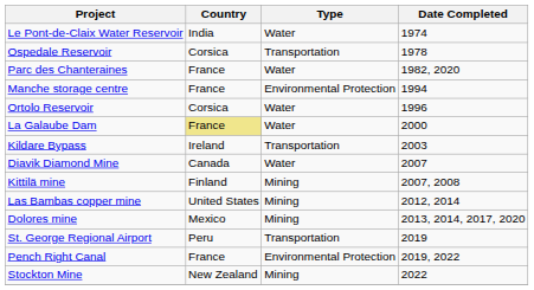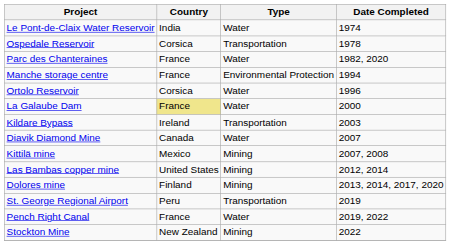Kittilä mine | Country: Finland -> Mexico
Dolores mine | Country: Mexico -> Finland
Pench Right Canal | Type: Environmental Protection -> Water
